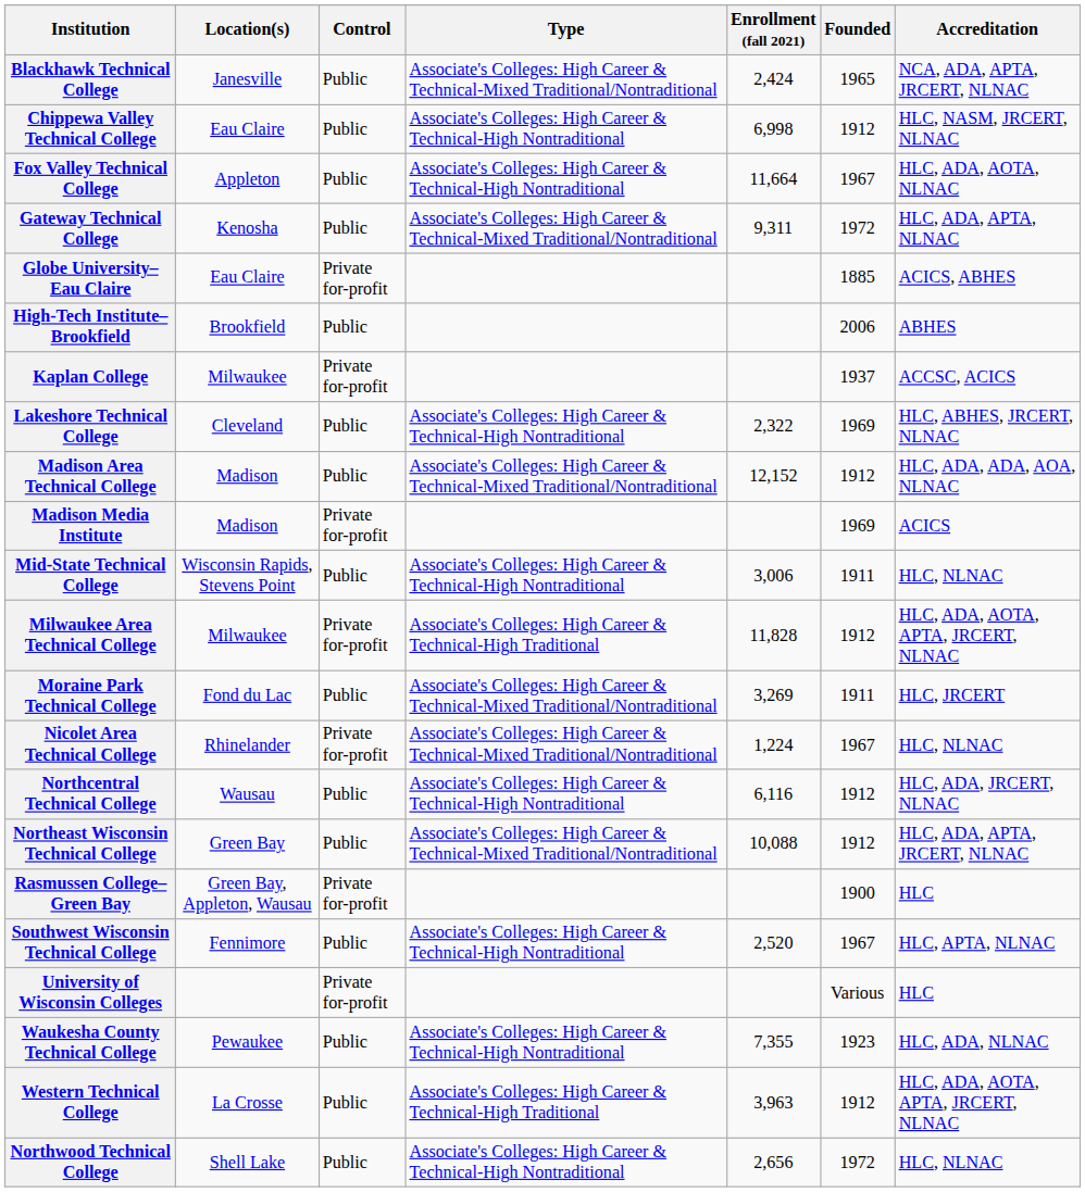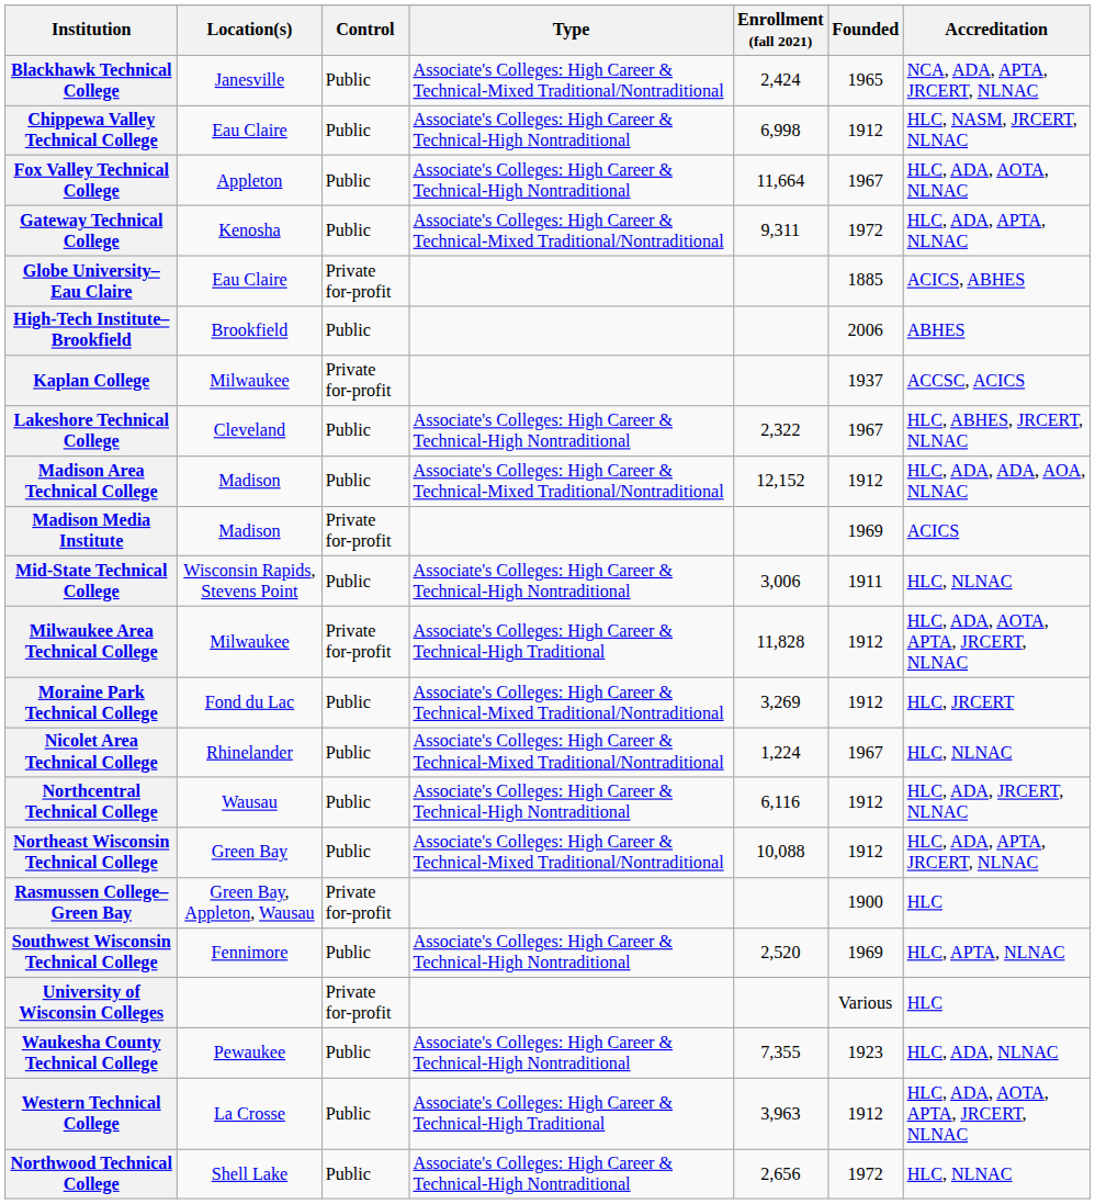Lakeshore Technical College | Founded: 1969 -> 1967
Moraine Park Technical College | Founded: 1911 -> 1912
Nicolet Area Technical College | Control: Private for-profit -> Public
Southwest Wisconsin Technical College | Founded: 1967 -> 1969
